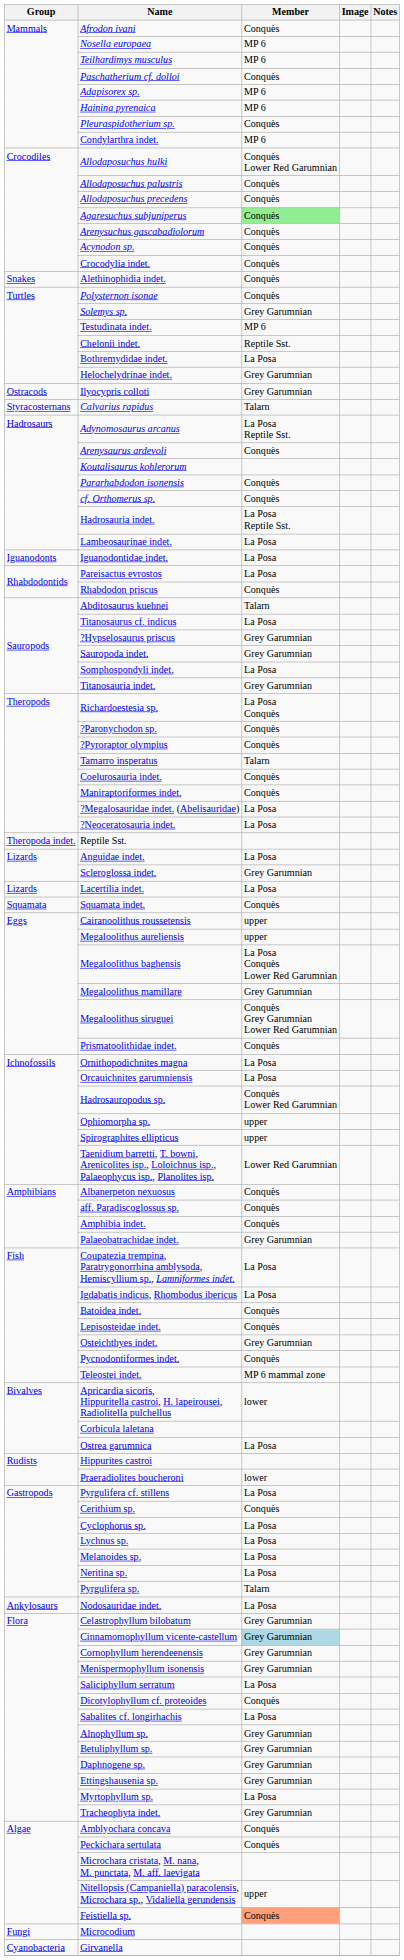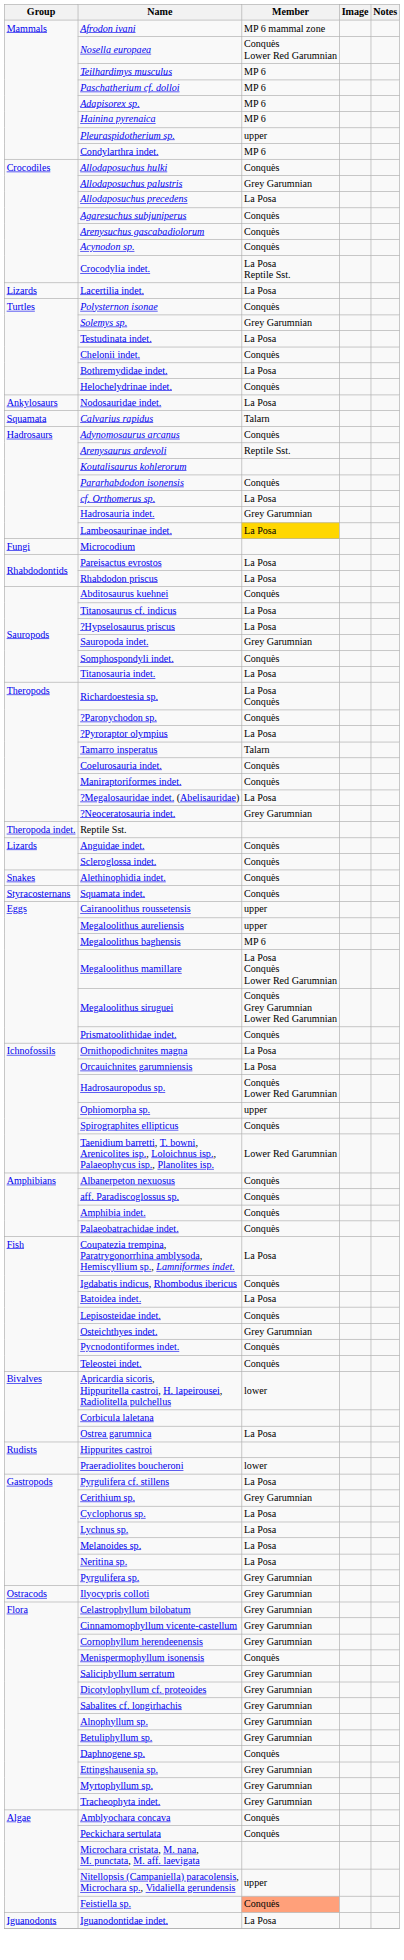Afrodon ivani | Member: Conquès -> MP 6 mammal zone
Nosella europaea | Member: MP 6 -> Conquès Lower Red Garumnian
Paschatherium cf. dolloi | Member: Conquès -> MP 6
Pleuraspidotherium sp. | Member: Conquès -> upper
Allodaposuchus hulki | Member: Conquès Lower Red Garumnian -> Conquès
Allodaposuchus palustris | Member: Conquès -> Grey Garumnian
Allodaposuchus precedens | Member: Conquès -> La Posa
Agaresuchus subjuniperus | Member: lightgreen background -> no background
Crocodylia indet. | Member: Conquès -> La Posa Reptile Sst.
rows swapped: Lacertilia indet. <-> Alethinophidia indet.
Testudinata indet. | Member: MP 6 -> La Posa
Chelonii indet. | Member: Reptile Sst. -> Conquès
Helochelydrinae indet. | Member: Grey Garumnian -> Conquès
rows swapped: Nodosauridae indet. <-> Ilyocypris colloti
Calvarius rapidus | Group: Styracosternans -> Squamata
Adynomosaurus arcanus | Member: La Posa Reptile Sst. -> Conquès
Arenysaurus ardevoli | Member: Conquès -> Reptile Sst.
cf. Orthomerus sp. | Member: Conquès -> La Posa
Hadrosauria indet. | Member: La Posa Reptile Sst. -> Grey Garumnian
Lambeosaurinae indet. | Member: no background -> gold background
rows swapped: Iguanodontidae indet. <-> Microcodium
Rhabdodon priscus | Member: Conquès -> La Posa
Abditosaurus kuehnei | Member: Talarn -> Conquès
?Hypselosaurus priscus | Member: Grey Garumnian -> La Posa
Somphospondyli indet. | Member: La Posa -> Conquès
Titanosauria indet. | Member: Grey Garumnian -> La Posa
?Pyroraptor olympius | Member: Conquès -> La Posa
?Neoceratosauria indet. | Member: La Posa -> Grey Garumnian
Anguidae indet. | Member: La Posa -> Conquès
Scleroglossa indet. | Member: Grey Garumnian -> Conquès
Squamata indet. | Group: Squamata -> Styracosternans
Megaloolithus baghensis | Member: La Posa Conquès Lower Red Garumnian -> MP 6
Megaloolithus mamillare | Member: Grey Garumnian -> La Posa Conquès Lower Red Garumnian
Spirographites ellipticus | Member: upper -> Conquès
Palaeobatrachidae indet. | Member: Grey Garumnian -> Conquès
Igdabatis indicus, Rhombodus ibericus | Member: La Posa -> Conquès
Batoidea indet. | Member: Conquès -> La Posa
Teleostei indet. | Member: MP 6 mammal zone -> Conquès
Cerithium sp. | Member: Conquès -> Grey Garumnian
Pyrgulifera sp. | Member: Talarn -> Grey Garumnian
Cinnamomophyllum vicente-castellum | Member: lightblue background -> no background
Menispermophyllum isonensis | Member: Grey Garumnian -> Conquès
Saliciphyllum serratum | Member: La Posa -> Grey Garumnian
Dicotylophyllum cf. proteoides | Member: Conquès -> Grey Garumnian
Sabalites cf. longirhachis | Member: La Posa -> Grey Garumnian
Daphnogene sp. | Member: Grey Garumnian -> Conquès
Myrtophyllum sp. | Member: La Posa -> Grey Garumnian
- row: Cyanobacteria | Girvanella
